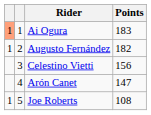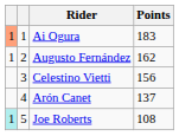Augusto Fernández | Points: 182 -> 162
Arón Canet | Points: 147 -> 137
Joe Roberts | column 1: no background -> paleturquoise background
